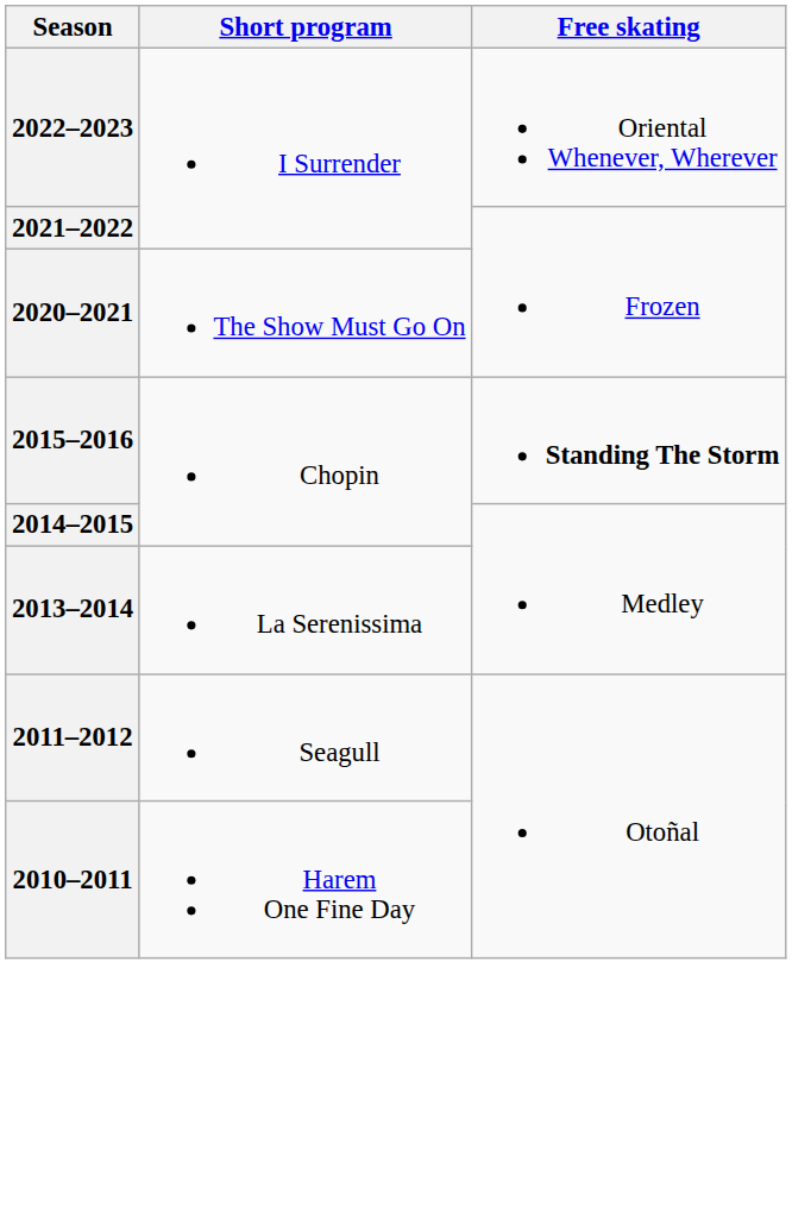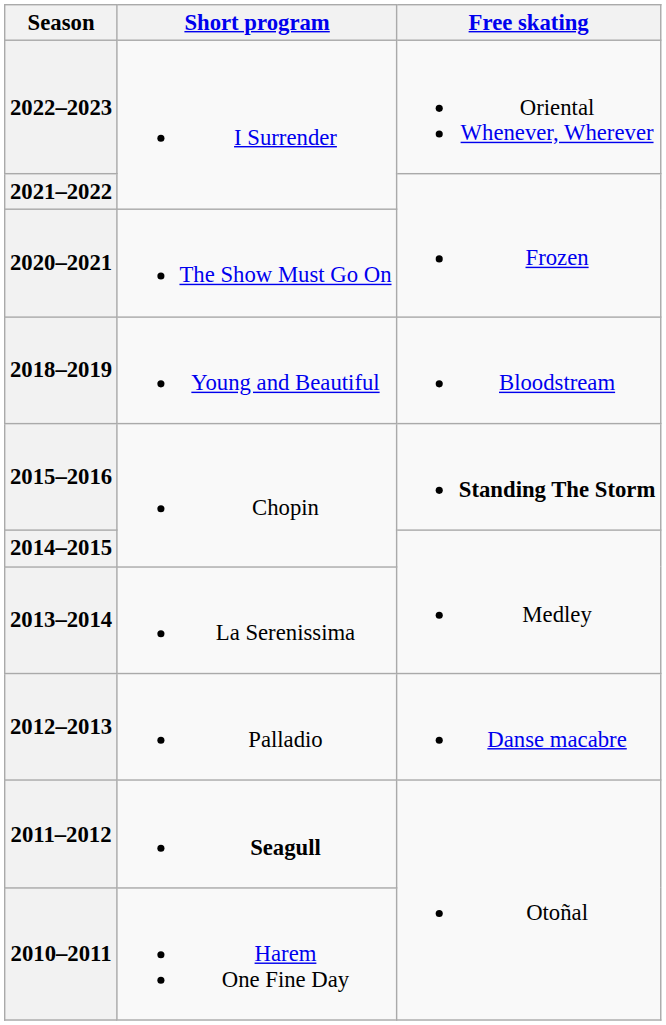+ row: 2018–2019 | Young and Beautiful | Bloodstream
+ row: 2012–2013 | Palladio | Danse macabre
2011–2012 | Short program: normal -> bold
